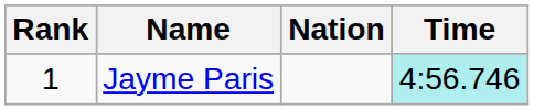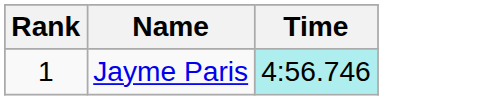- column: Nation
